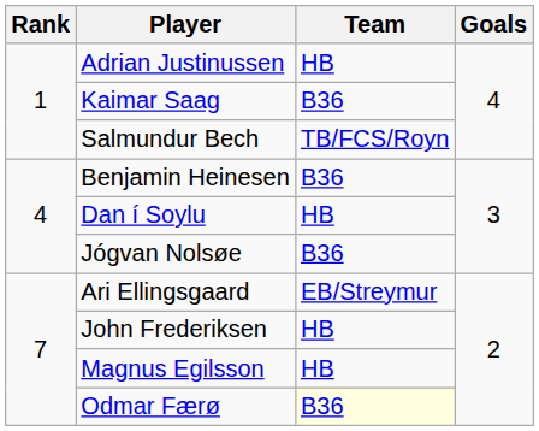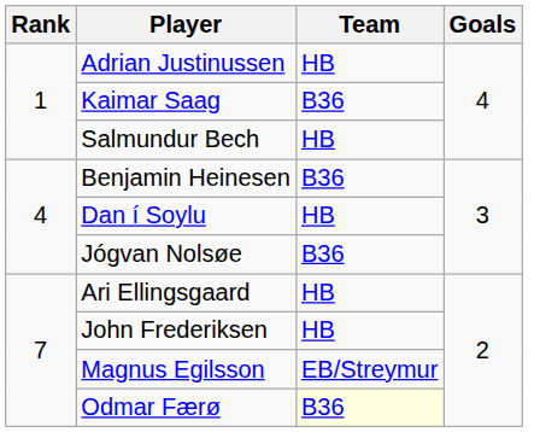Salmundur Bech | Team: TB/FCS/Royn -> HB
Ari Ellingsgaard | Team: EB/Streymur -> HB
Magnus Egilsson | Team: HB -> EB/Streymur
